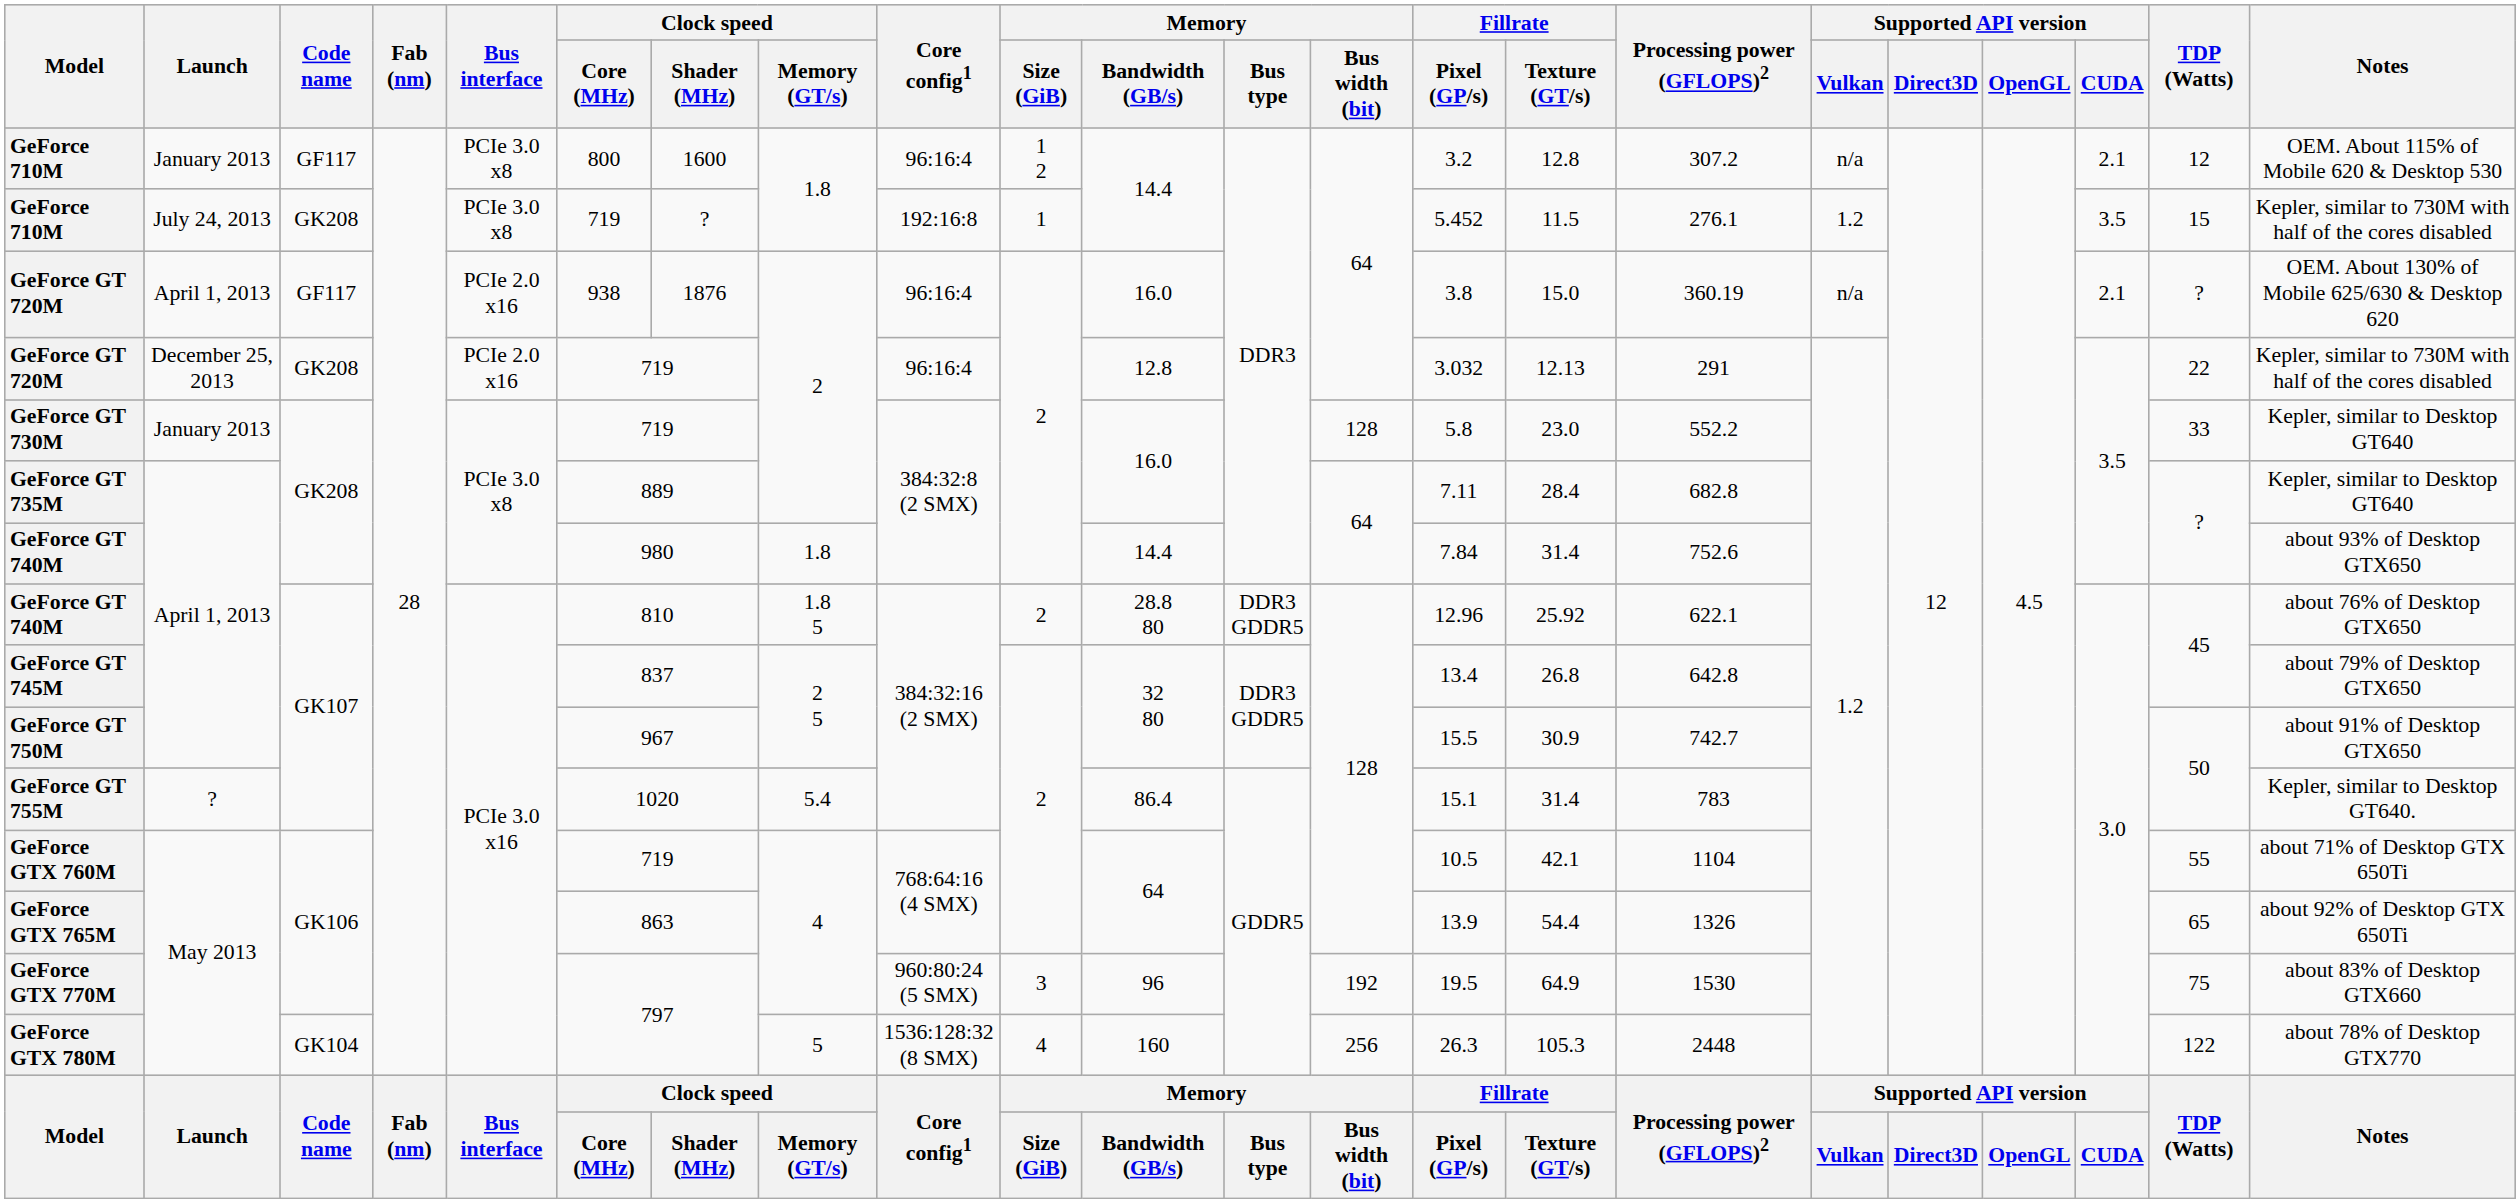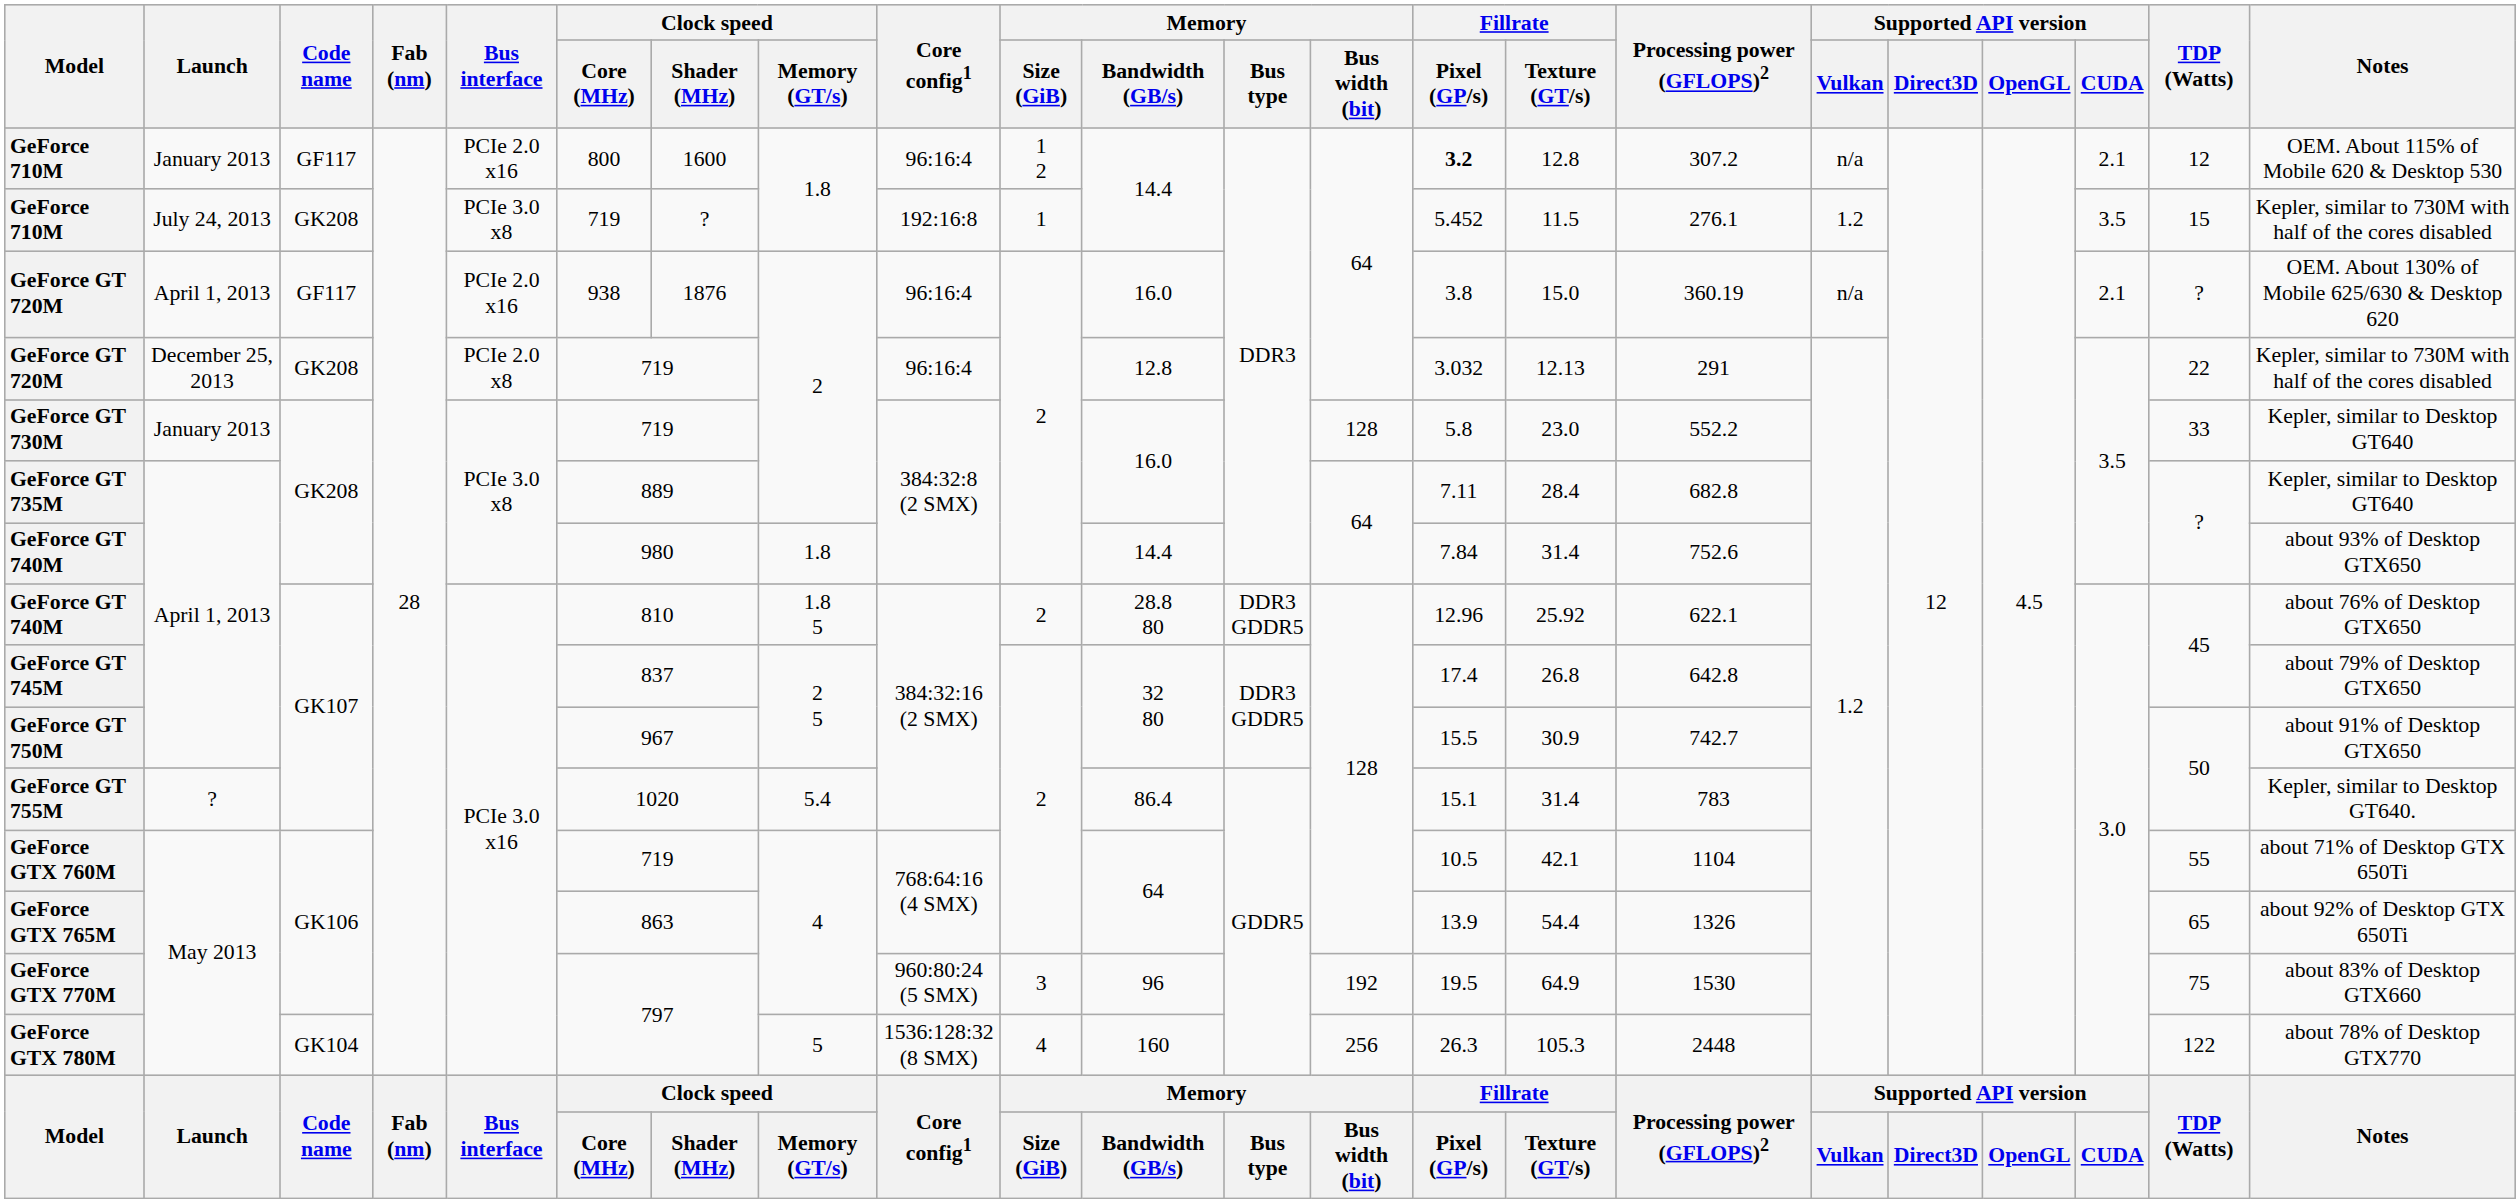GeForce 710M / GF117 | Bus interface: PCIe 3.0 x8 -> PCIe 2.0 x16
GeForce 710M / GF117 | Fillrate / Pixel (GP/s): normal -> bold
GeForce GT 720M / GK208 | Bus interface: PCIe 2.0 x16 -> PCIe 2.0 x8
GeForce GT 745M | Fillrate / Pixel (GP/s): 13.4 -> 17.4
